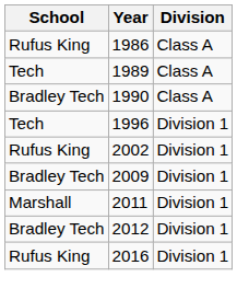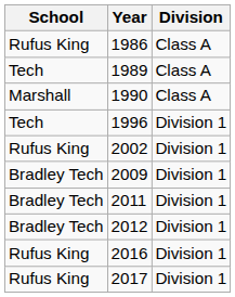1990 | School: Bradley Tech -> Marshall
2011 | School: Marshall -> Bradley Tech
+ row: Rufus King | 2017 | Division 1
